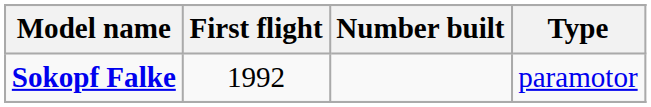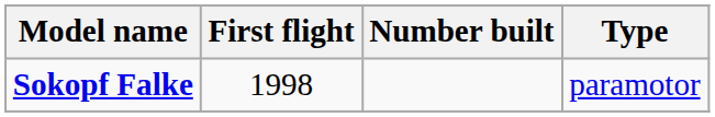Sokopf Falke | First flight: 1992 -> 1998
